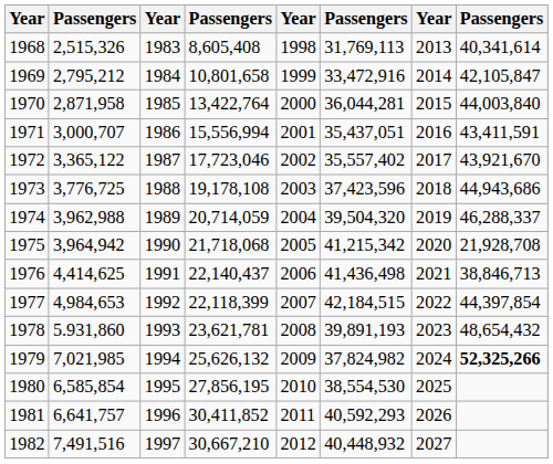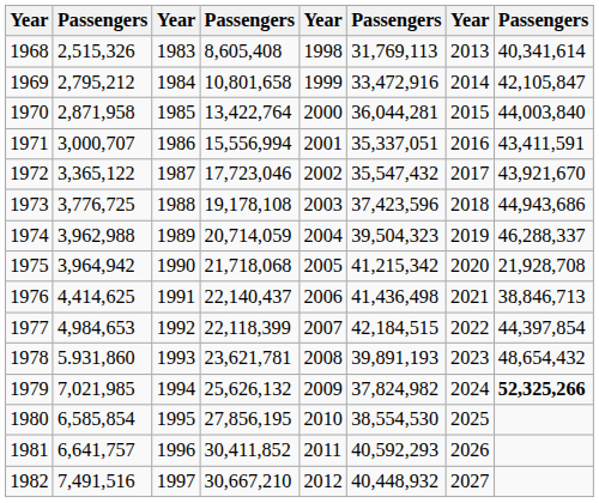1971 | column 6: 35,437,051 -> 35,337,051
1972 | column 6: 35,557,402 -> 35,547,432
1974 | column 6: 39,504,320 -> 39,504,323
